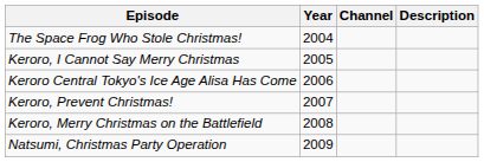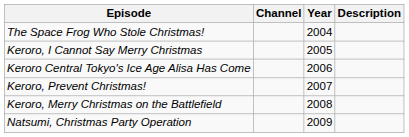columns swapped: Year <-> Channel
